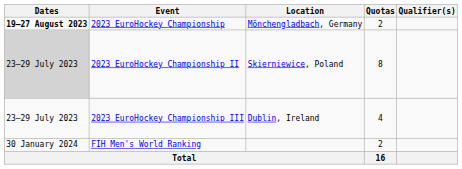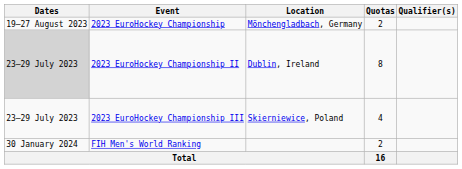2023 EuroHockey Championship | Dates: bold -> normal
2023 EuroHockey Championship II | Location: Skierniewice, Poland -> Dublin, Ireland
2023 EuroHockey Championship III | Location: Dublin, Ireland -> Skierniewice, Poland
